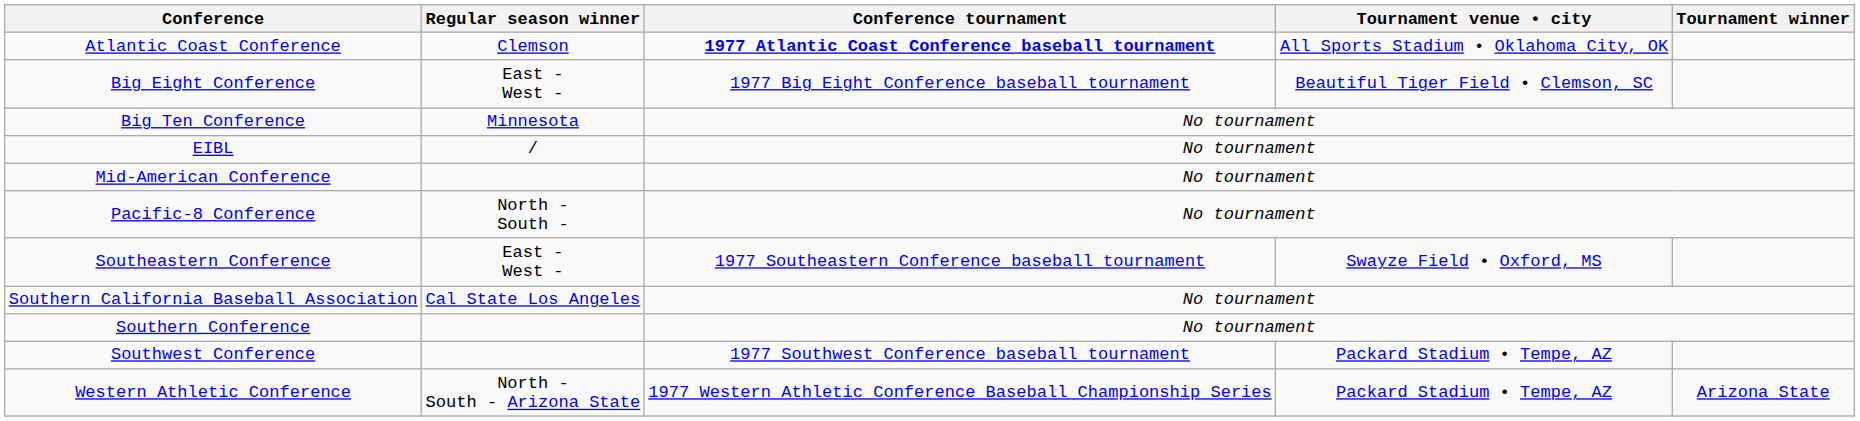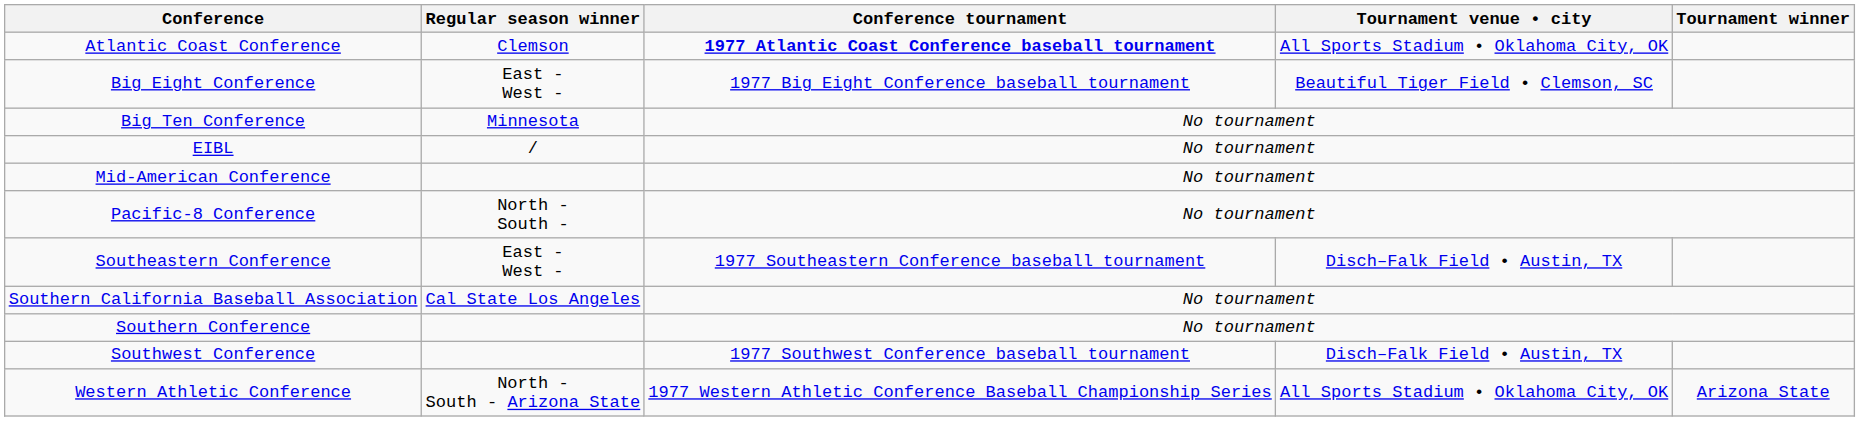Southeastern Conference | Tournament venue • city: Swayze Field • Oxford, MS -> Disch–Falk Field • Austin, TX
Southwest Conference | Tournament venue • city: Packard Stadium • Tempe, AZ -> Disch–Falk Field • Austin, TX
Western Athletic Conference | Tournament venue • city: Packard Stadium • Tempe, AZ -> All Sports Stadium • Oklahoma City, OK
